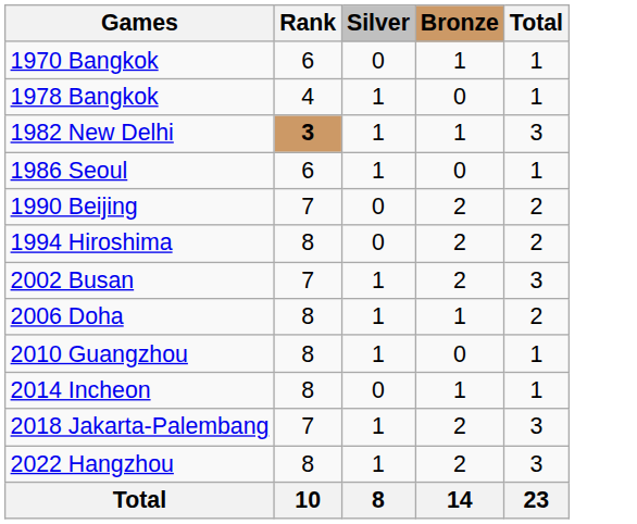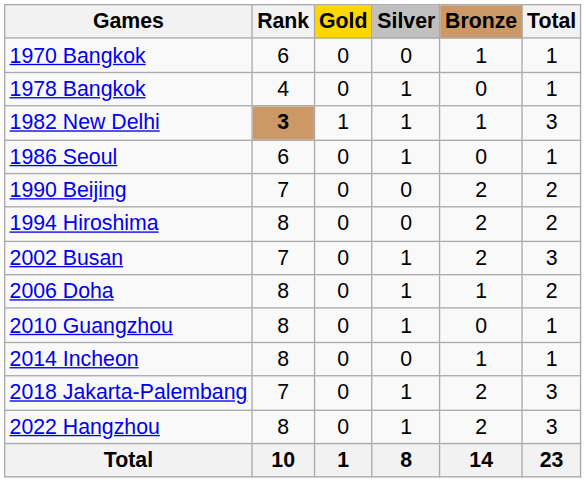+ column: Gold | 0 | 0 | 1 | 0 | 0 | 0 | 0 | 0 | 0 | 0 | 0 | 0 | 1
